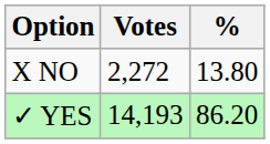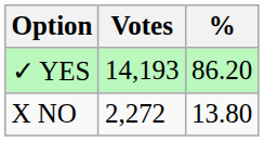rows swapped: ✓ YES <-> X NO
